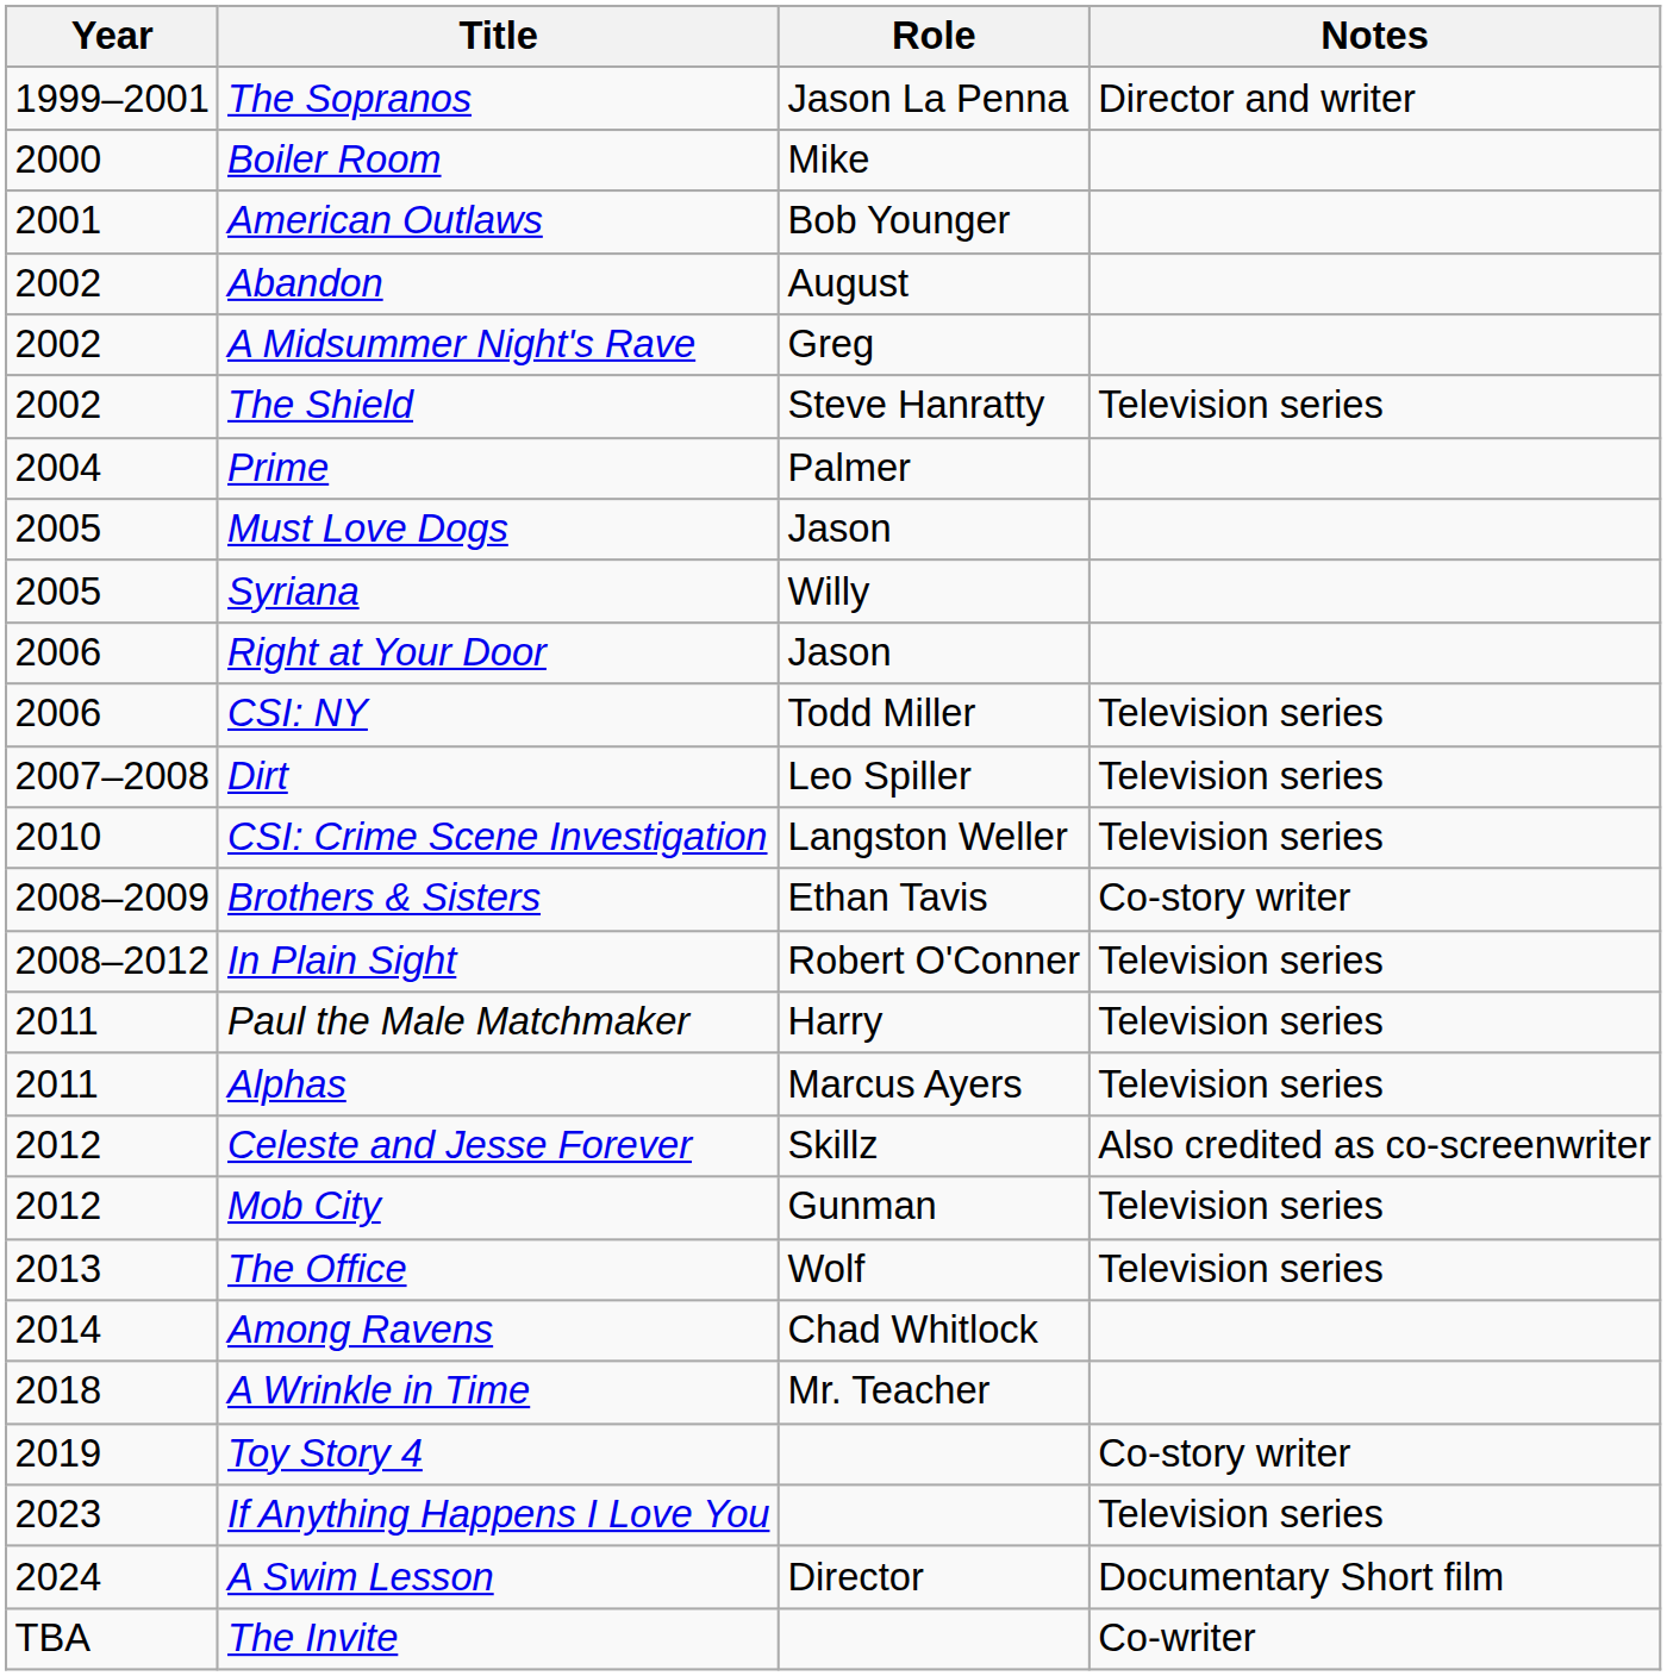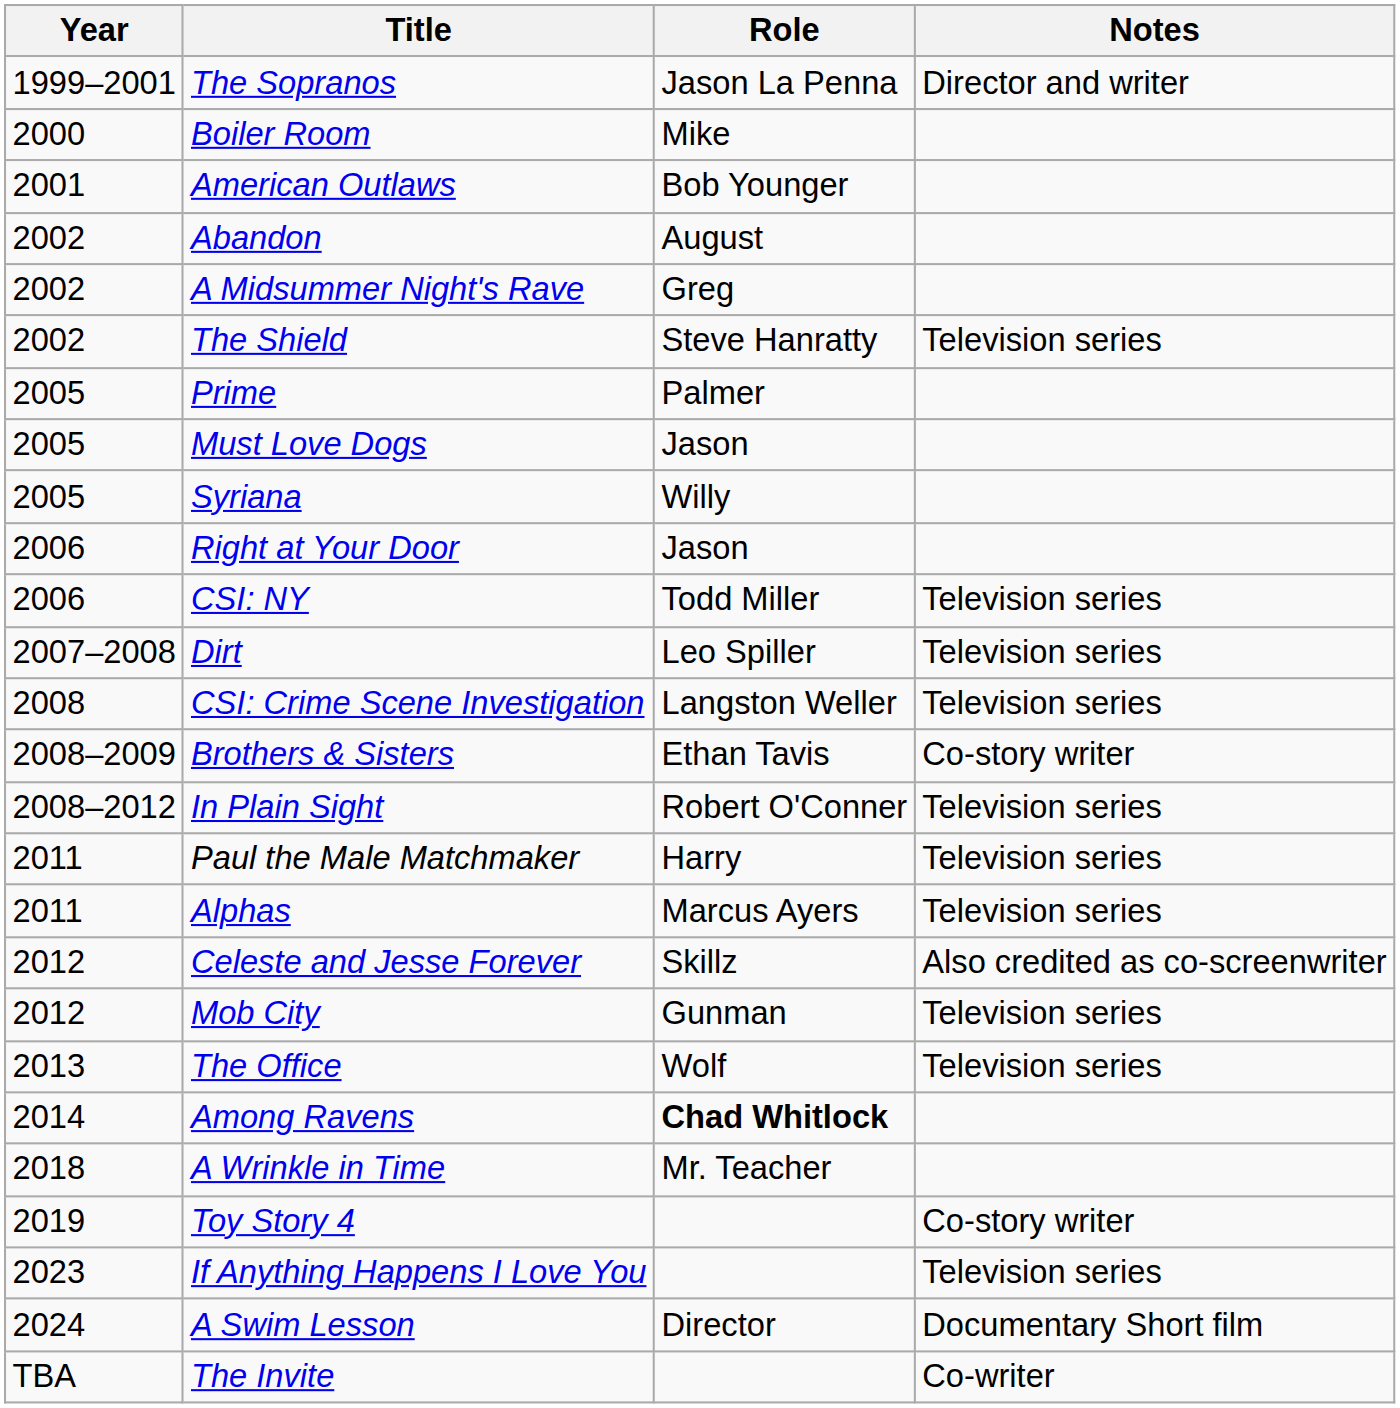Prime | Year: 2004 -> 2005
CSI: Crime Scene Investigation | Year: 2010 -> 2008
Among Ravens | Role: normal -> bold
